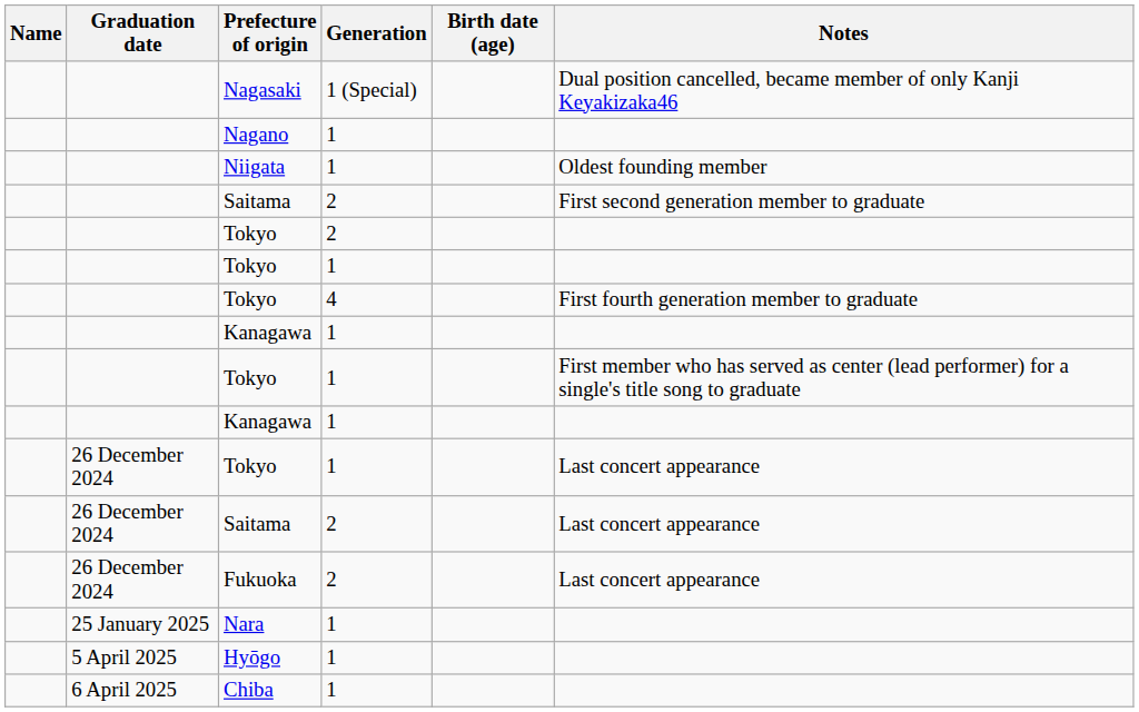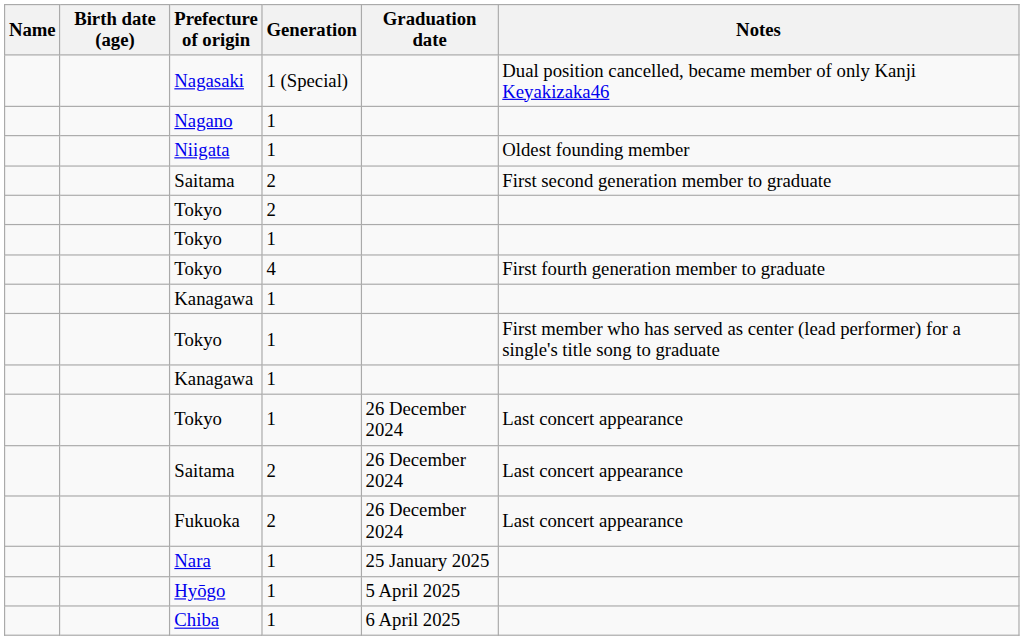columns swapped: Birth date (age) <-> Graduation date
